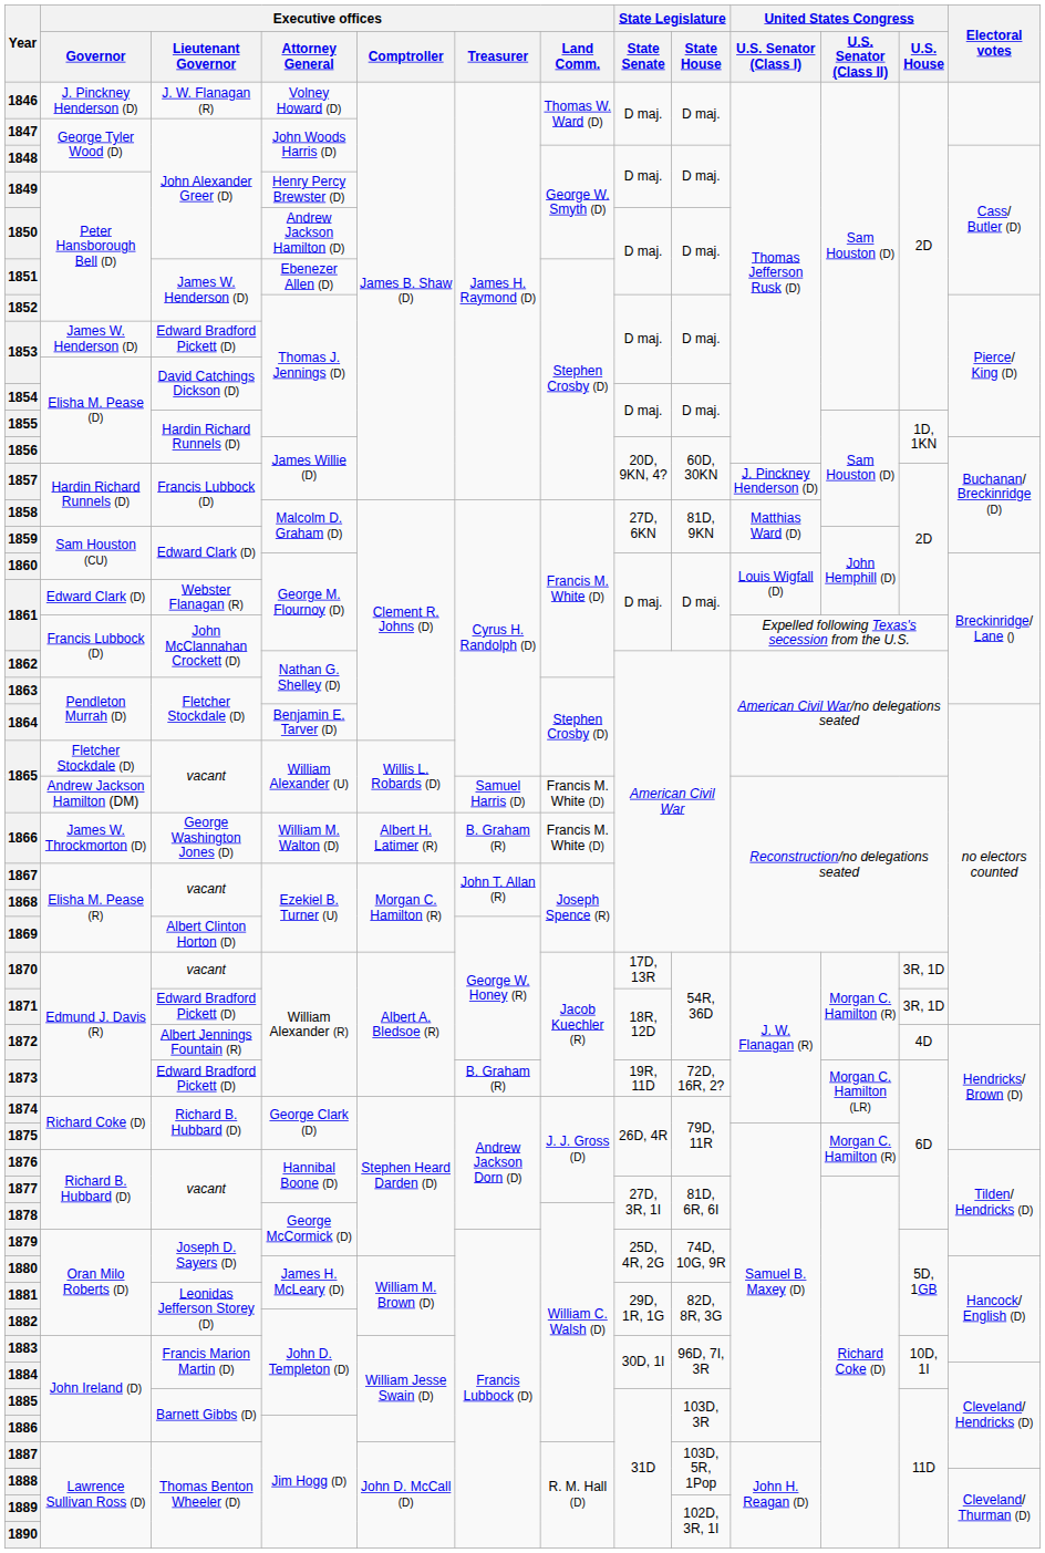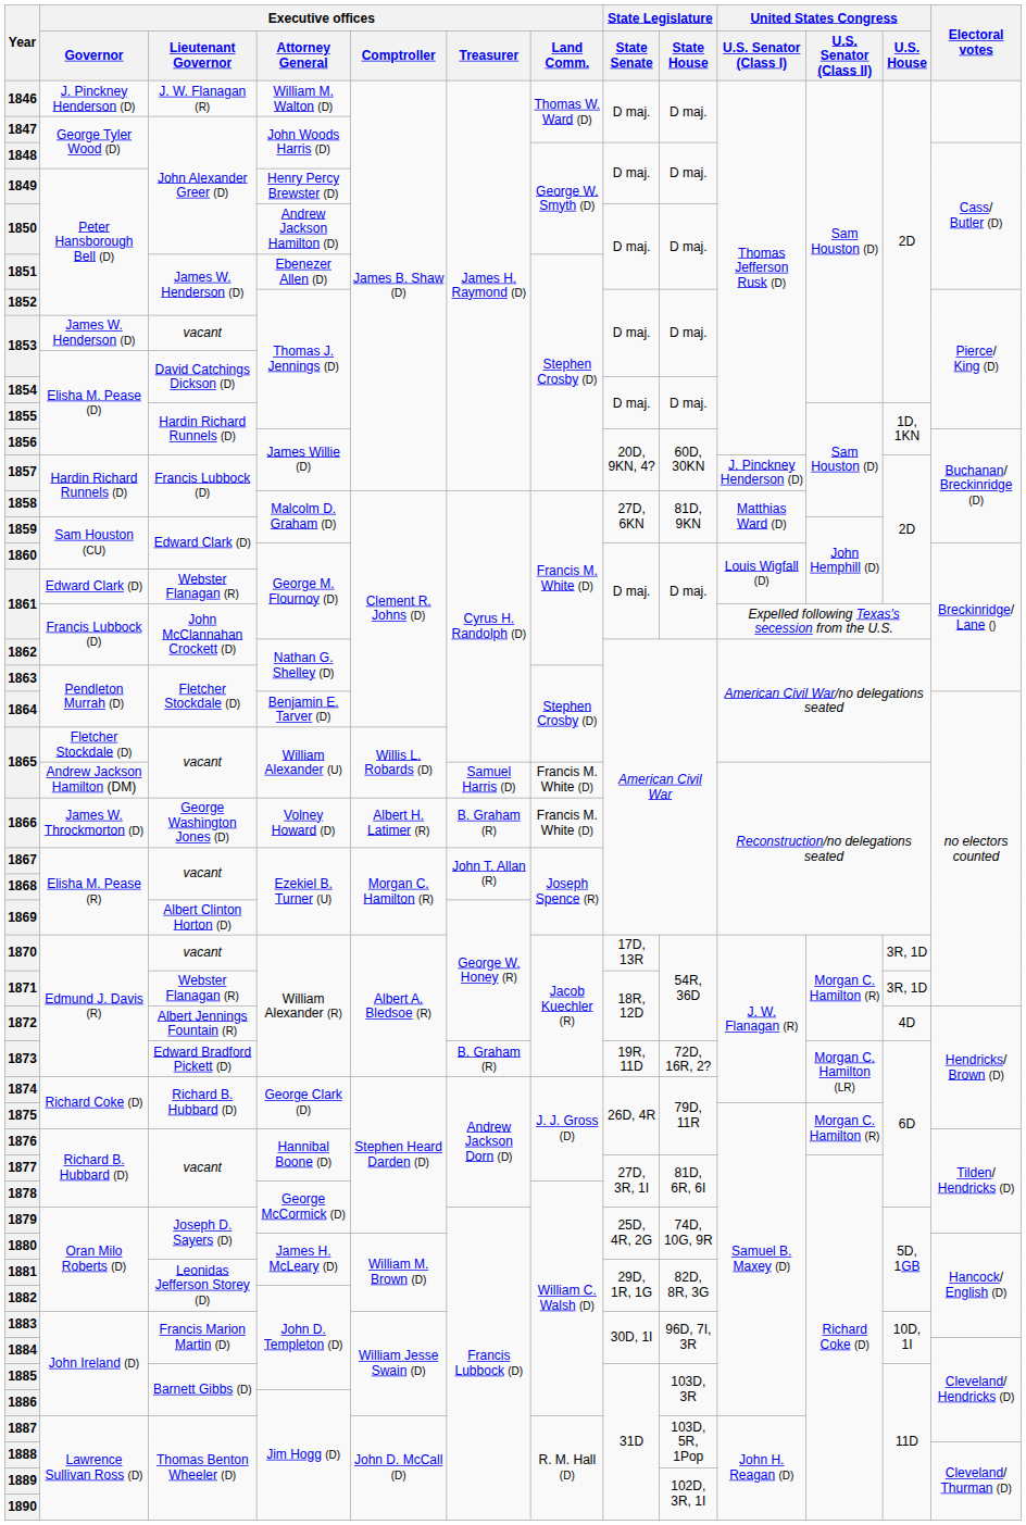1846 | Executive offices / Attorney General: Volney Howard (D) -> William M. Walton (D)
1853 / James W. Henderson (D) | Executive offices / Lieutenant Governor: Edward Bradford Pickett (D) -> vacant
1866 | Executive offices / Attorney General: William M. Walton (D) -> Volney Howard (D)
1871 | Executive offices / Lieutenant Governor: Edward Bradford Pickett (D) -> Webster Flanagan (R)
